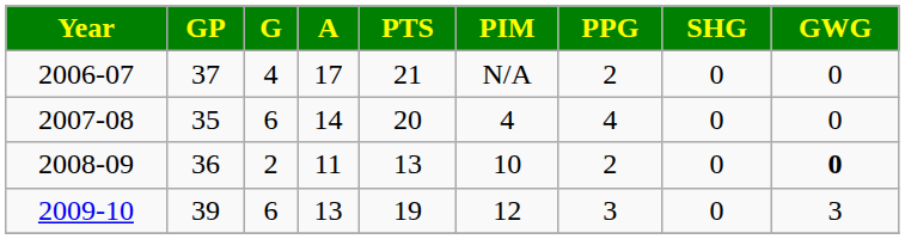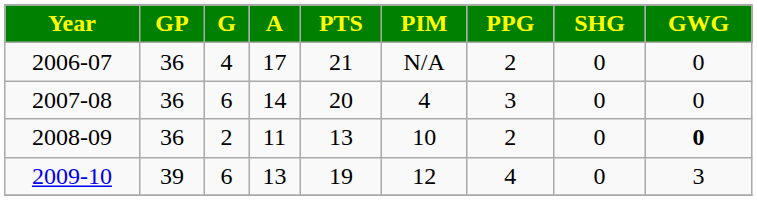2006-07 | GP: 37 -> 36
2007-08 | GP: 35 -> 36
2007-08 | PPG: 4 -> 3
2009-10 | PPG: 3 -> 4
